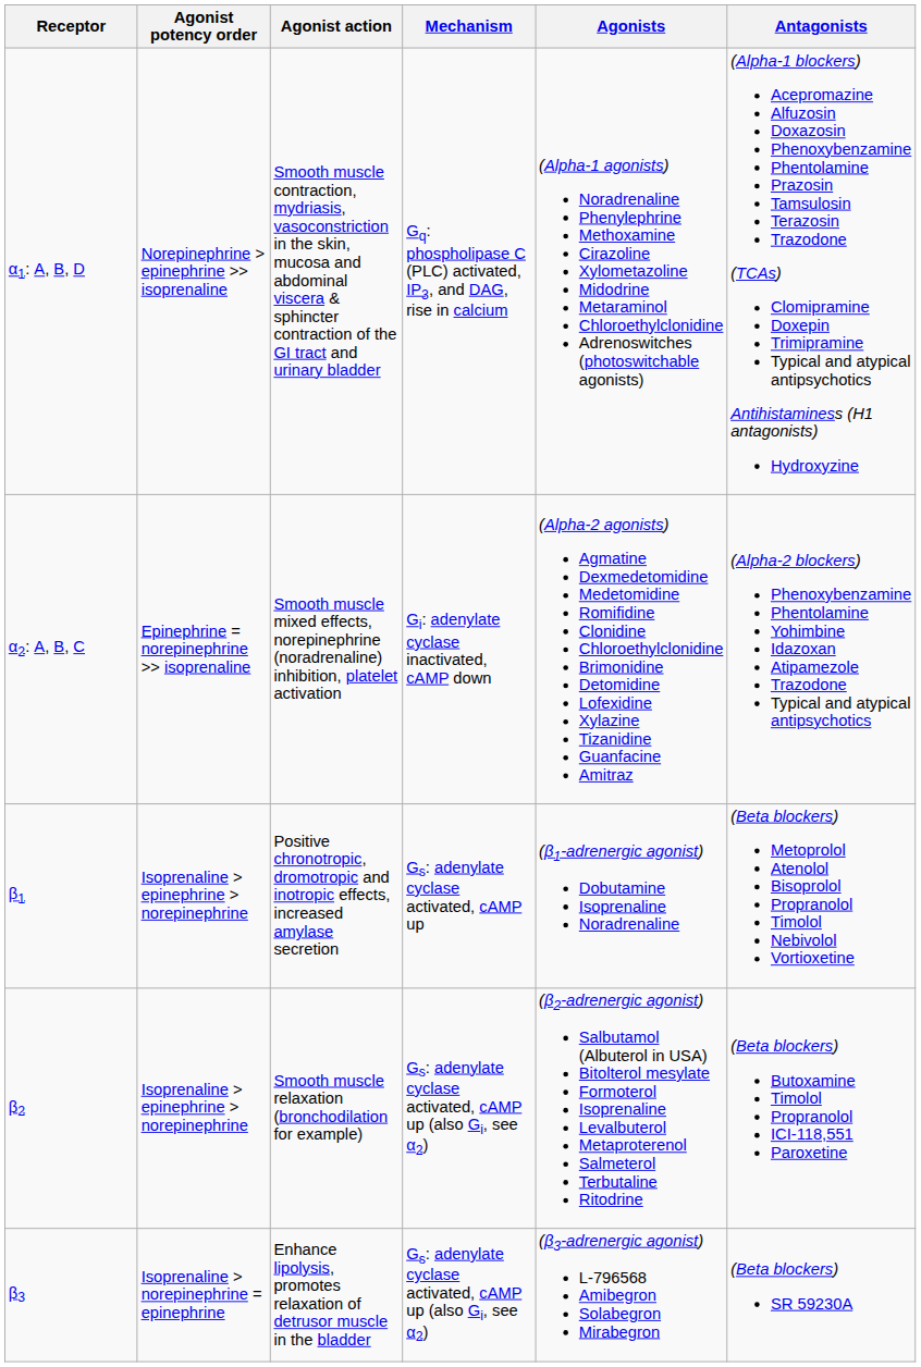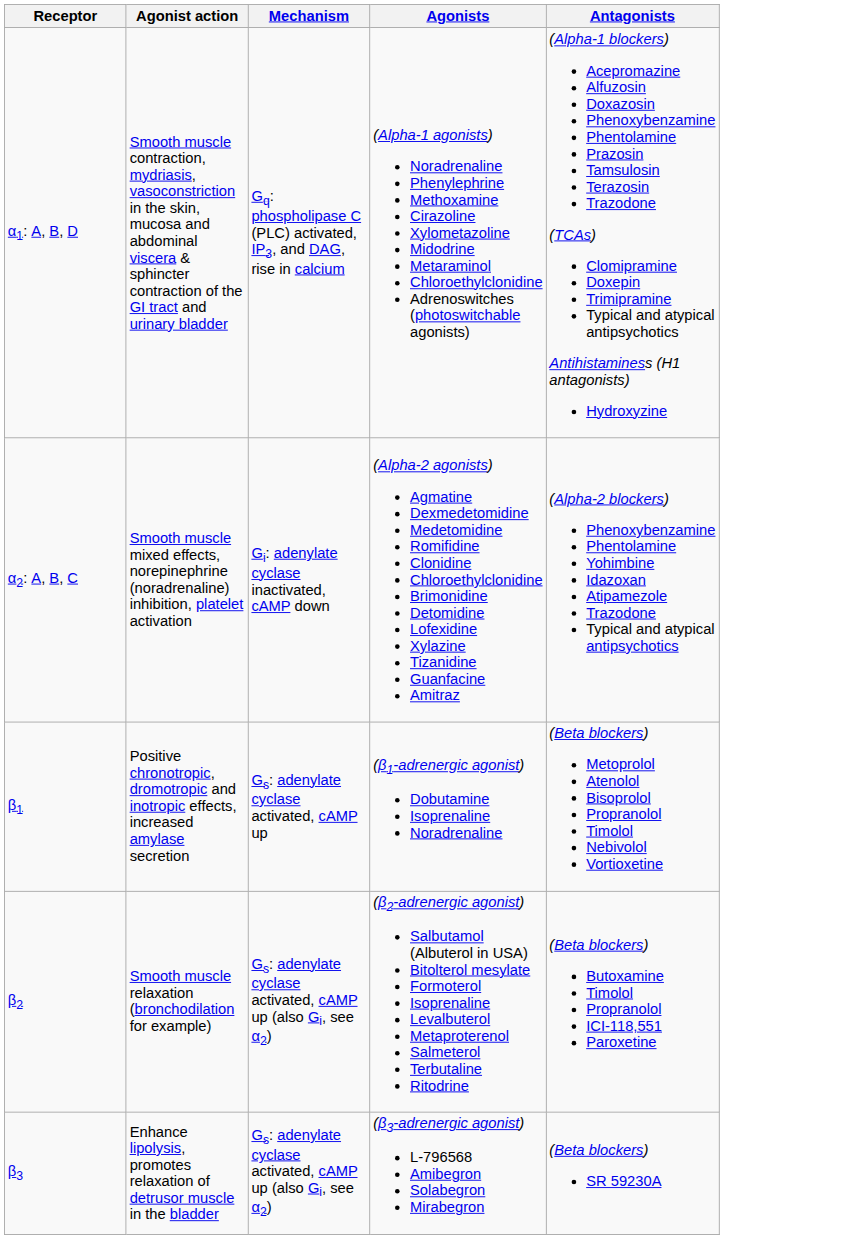- column: Agonist potency order | Norepinephrine > epinephrine >> isoprenaline | Epinephrine = norepinephrine >> isoprenaline | Isoprenaline > epinephrine > norepinephrine | Isoprenaline > epinephrine > norepinephrine | Isoprenaline > norepinephrine = epinephrine
